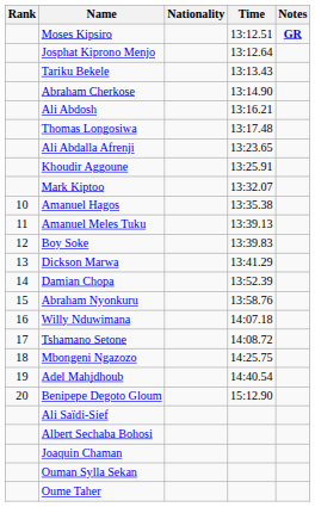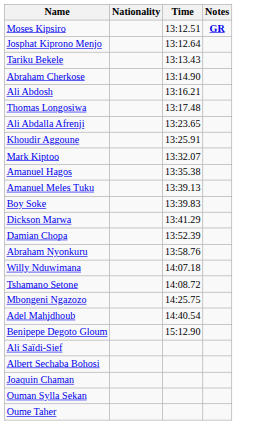- column: Rank | 10 | 11 | 12 | 13 | 14 | 15 | 16 | 17 | 18 | 19 | 20
